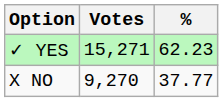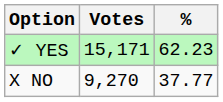✓ YES | Votes: 15,271 -> 15,171
